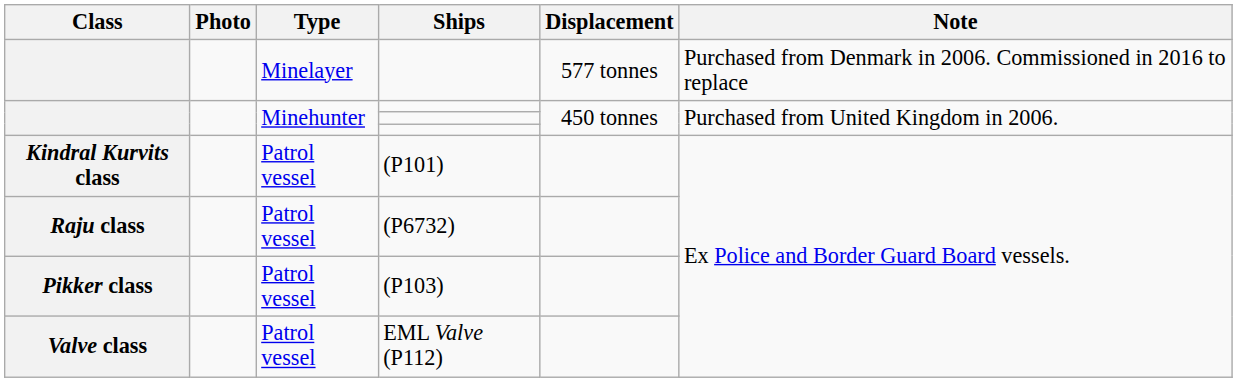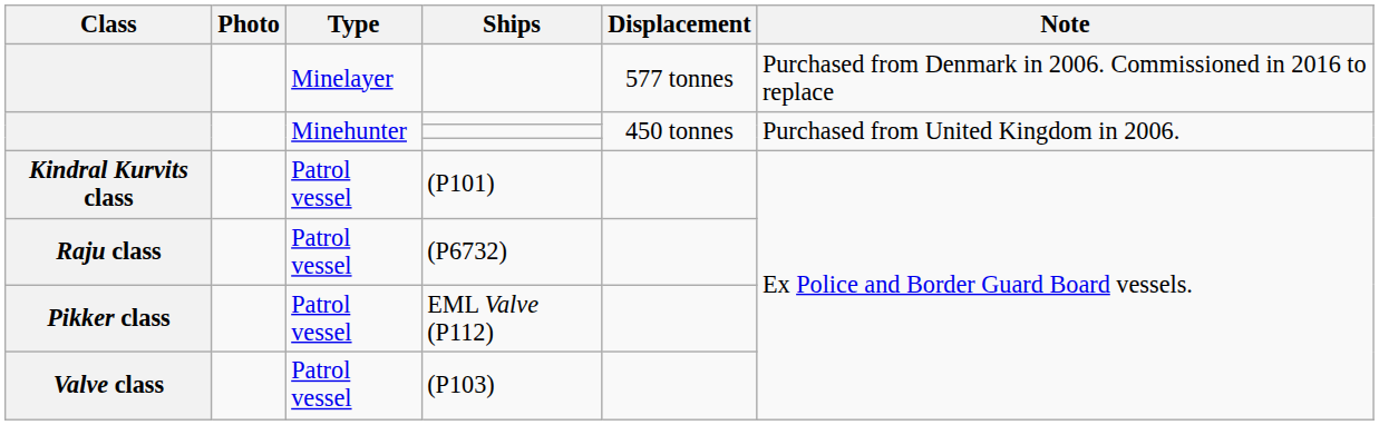Pikker class | Ships: (P103) -> EML Valve (P112)
Valve class | Ships: EML Valve (P112) -> (P103)
